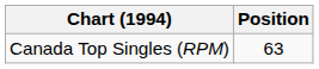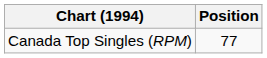Canada Top Singles (RPM) | Position: 63 -> 77
